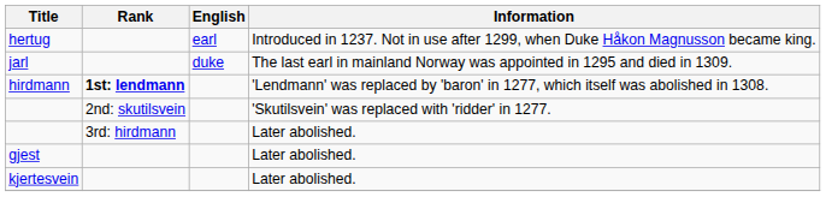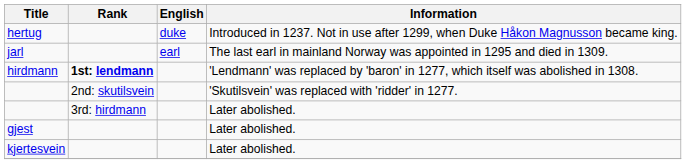hertug | English: earl -> duke
jarl | English: duke -> earl
